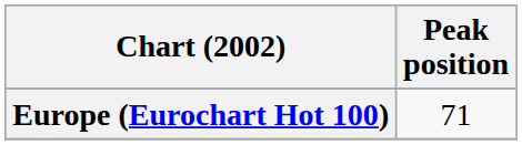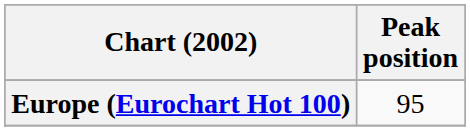Europe (Eurochart Hot 100) | Peak position: 71 -> 95
